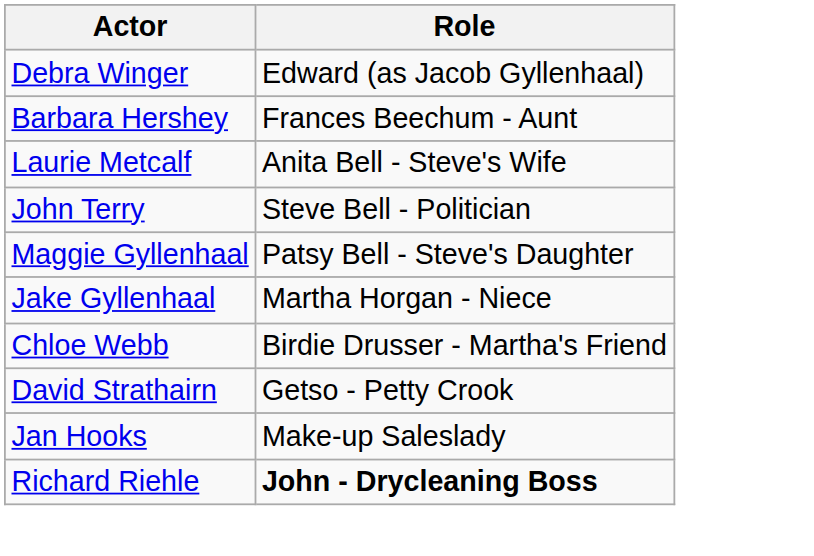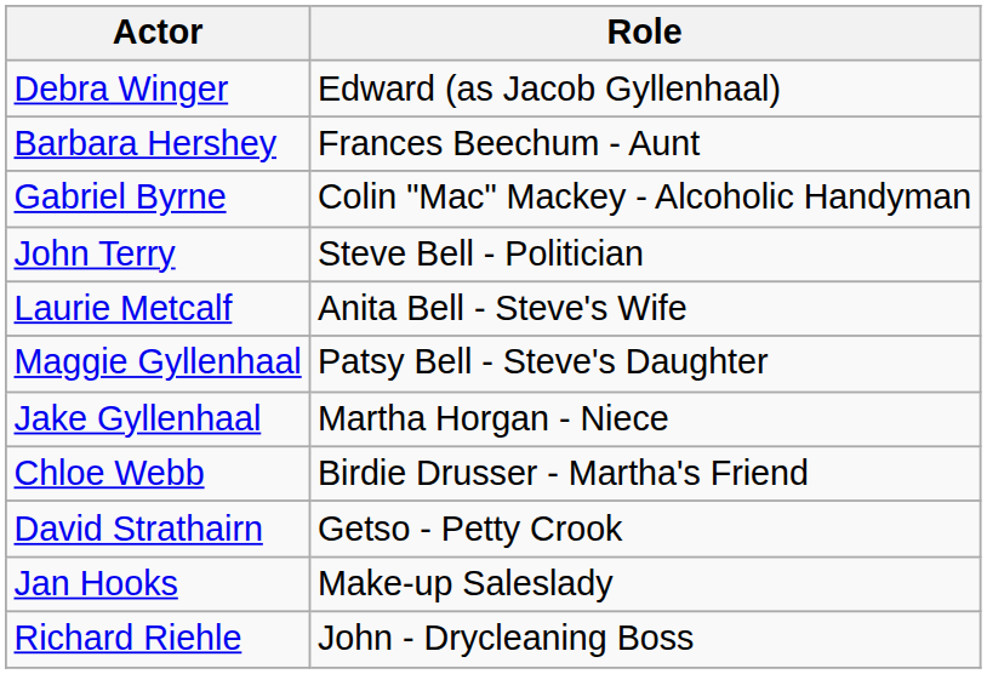+ row: Gabriel Byrne | Colin "Mac" Mackey - Alcoholic Handyman
rows swapped: Laurie Metcalf <-> John Terry
Richard Riehle | Role: bold -> normal
